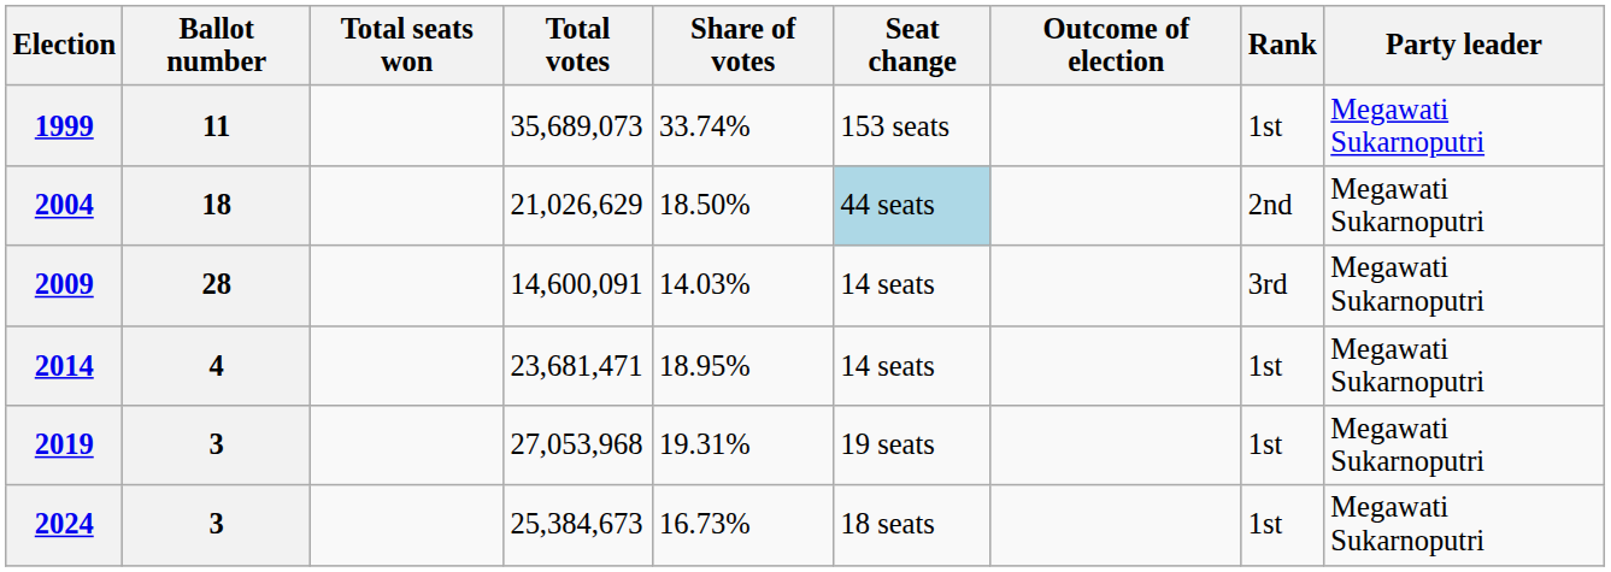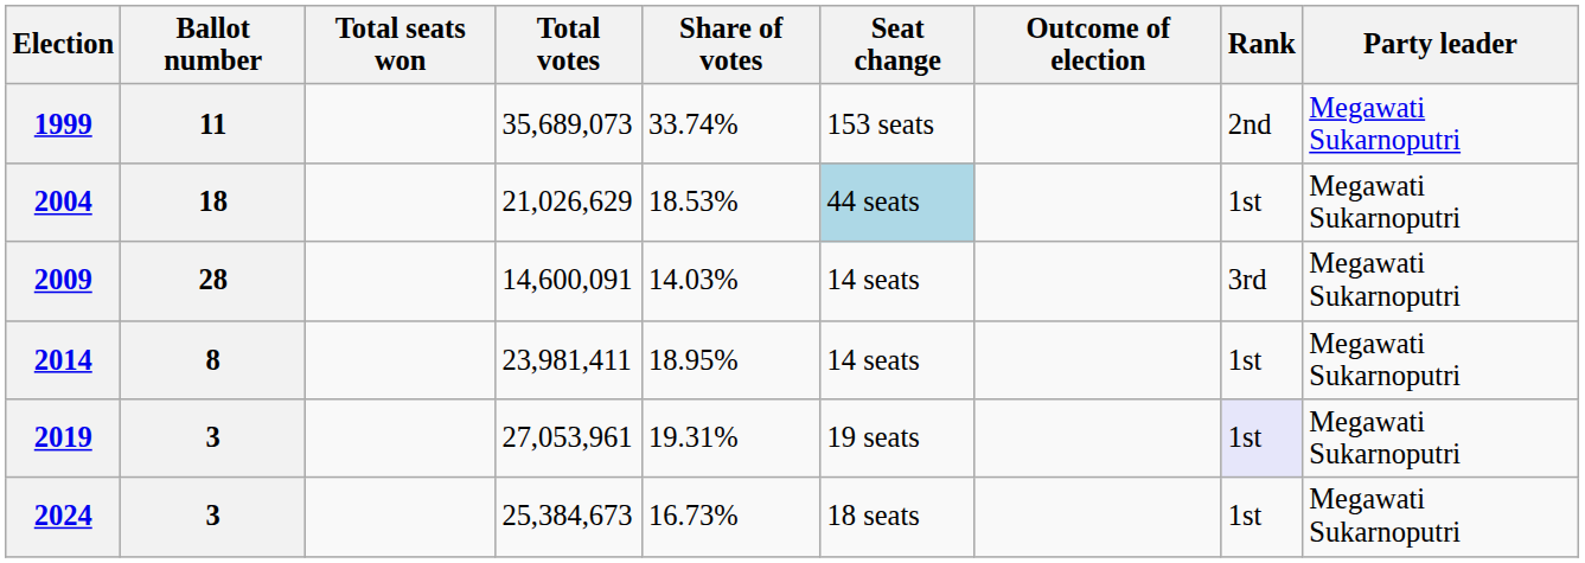1999 | Rank: 1st -> 2nd
2004 | Share of votes: 18.50% -> 18.53%
2004 | Rank: 2nd -> 1st
2014 | Ballot number: 4 -> 8
2014 | Total votes: 23,681,471 -> 23,981,411
2019 | Total votes: 27,053,968 -> 27,053,961
2019 | Rank: no background -> lavender background
